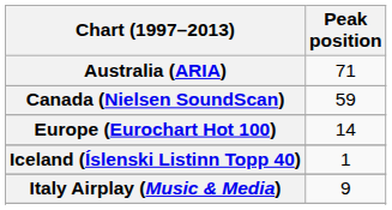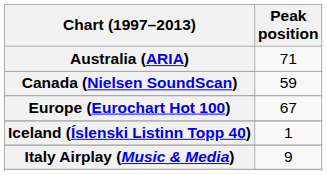Europe (Eurochart Hot 100) | Peak position: 14 -> 67
